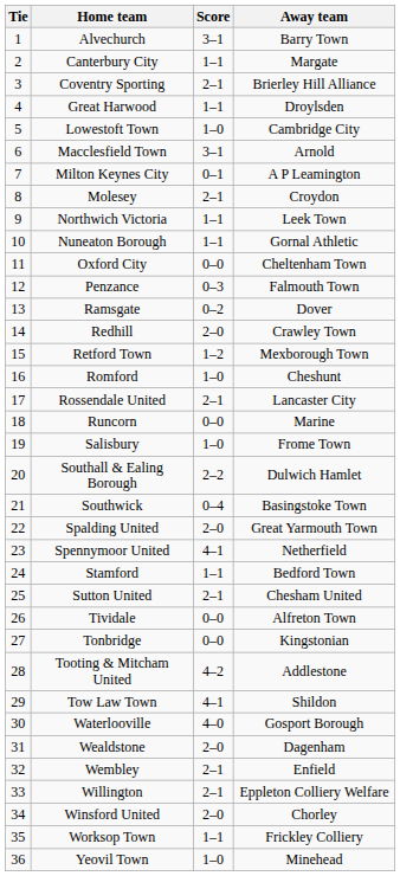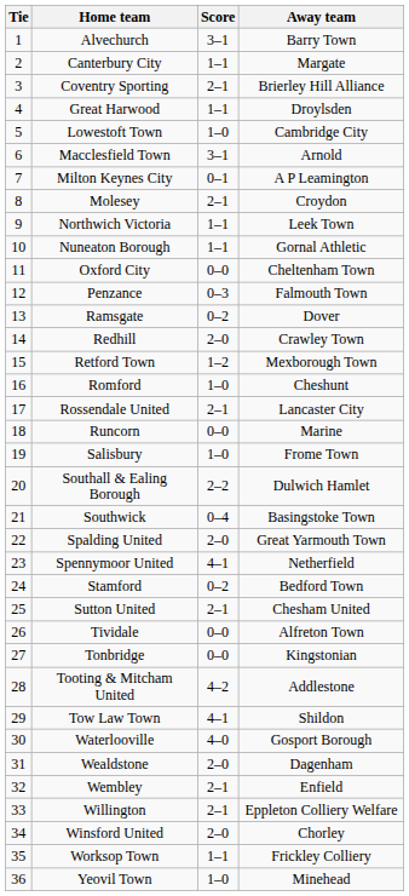Stamford | Score: 1–1 -> 0–2
